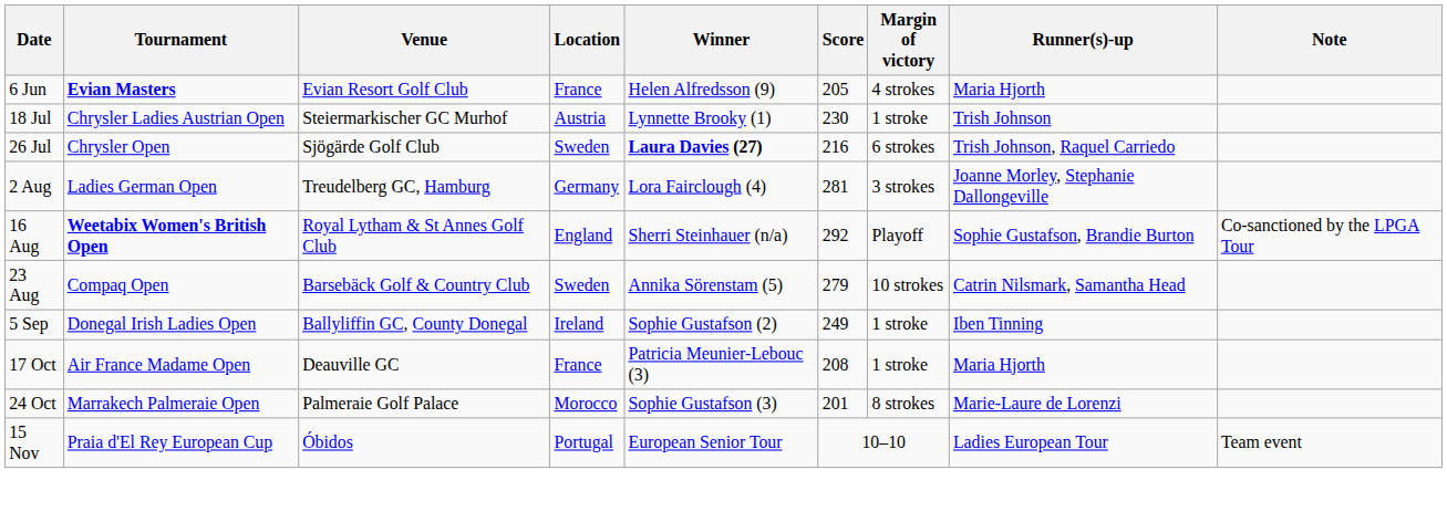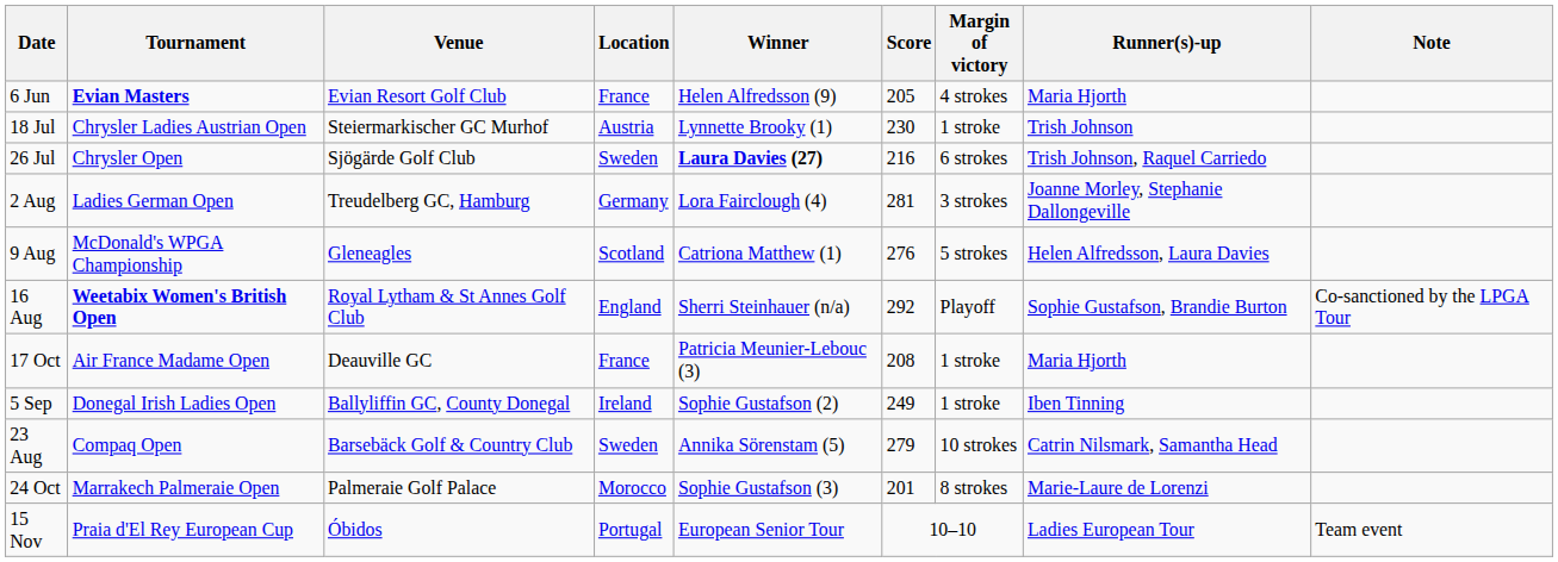+ row: 9 Aug | McDonald's WPGA Championship | Gleneagles | Scotland | Catriona Matthew (1) | 276 | 5 strokes | Helen Alfredsson, Laura Davies
rows swapped: 23 Aug <-> 17 Oct
